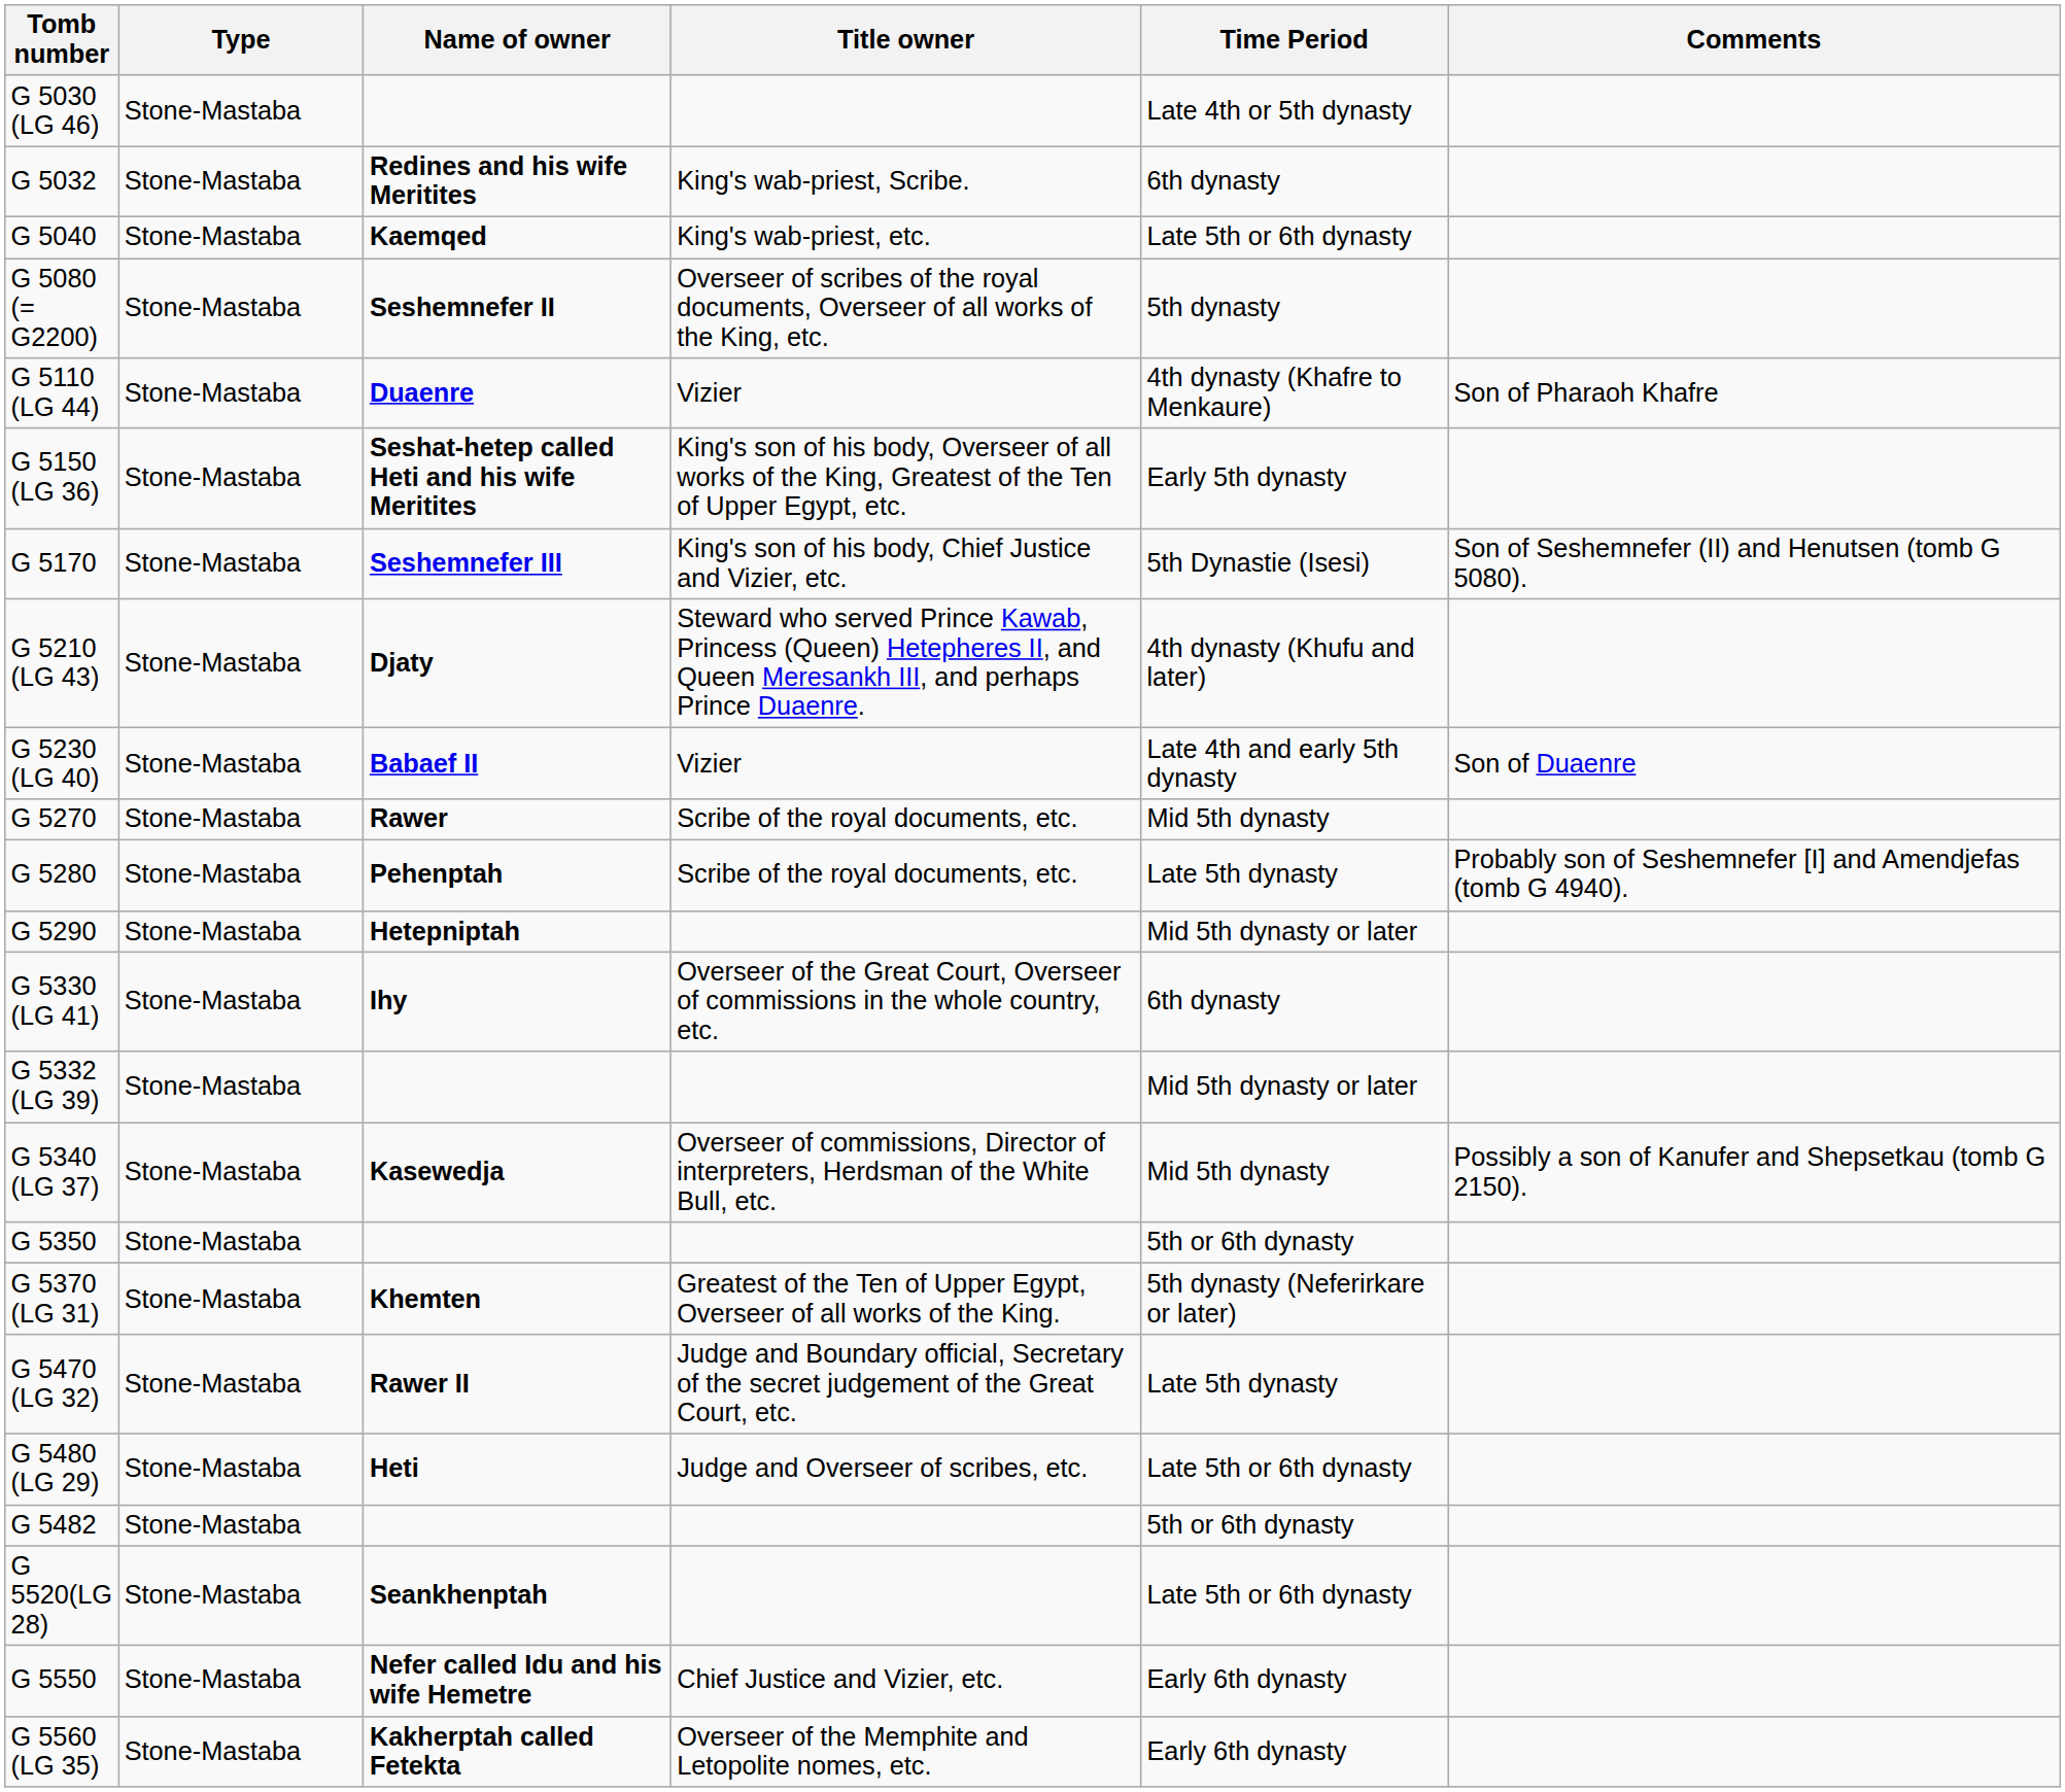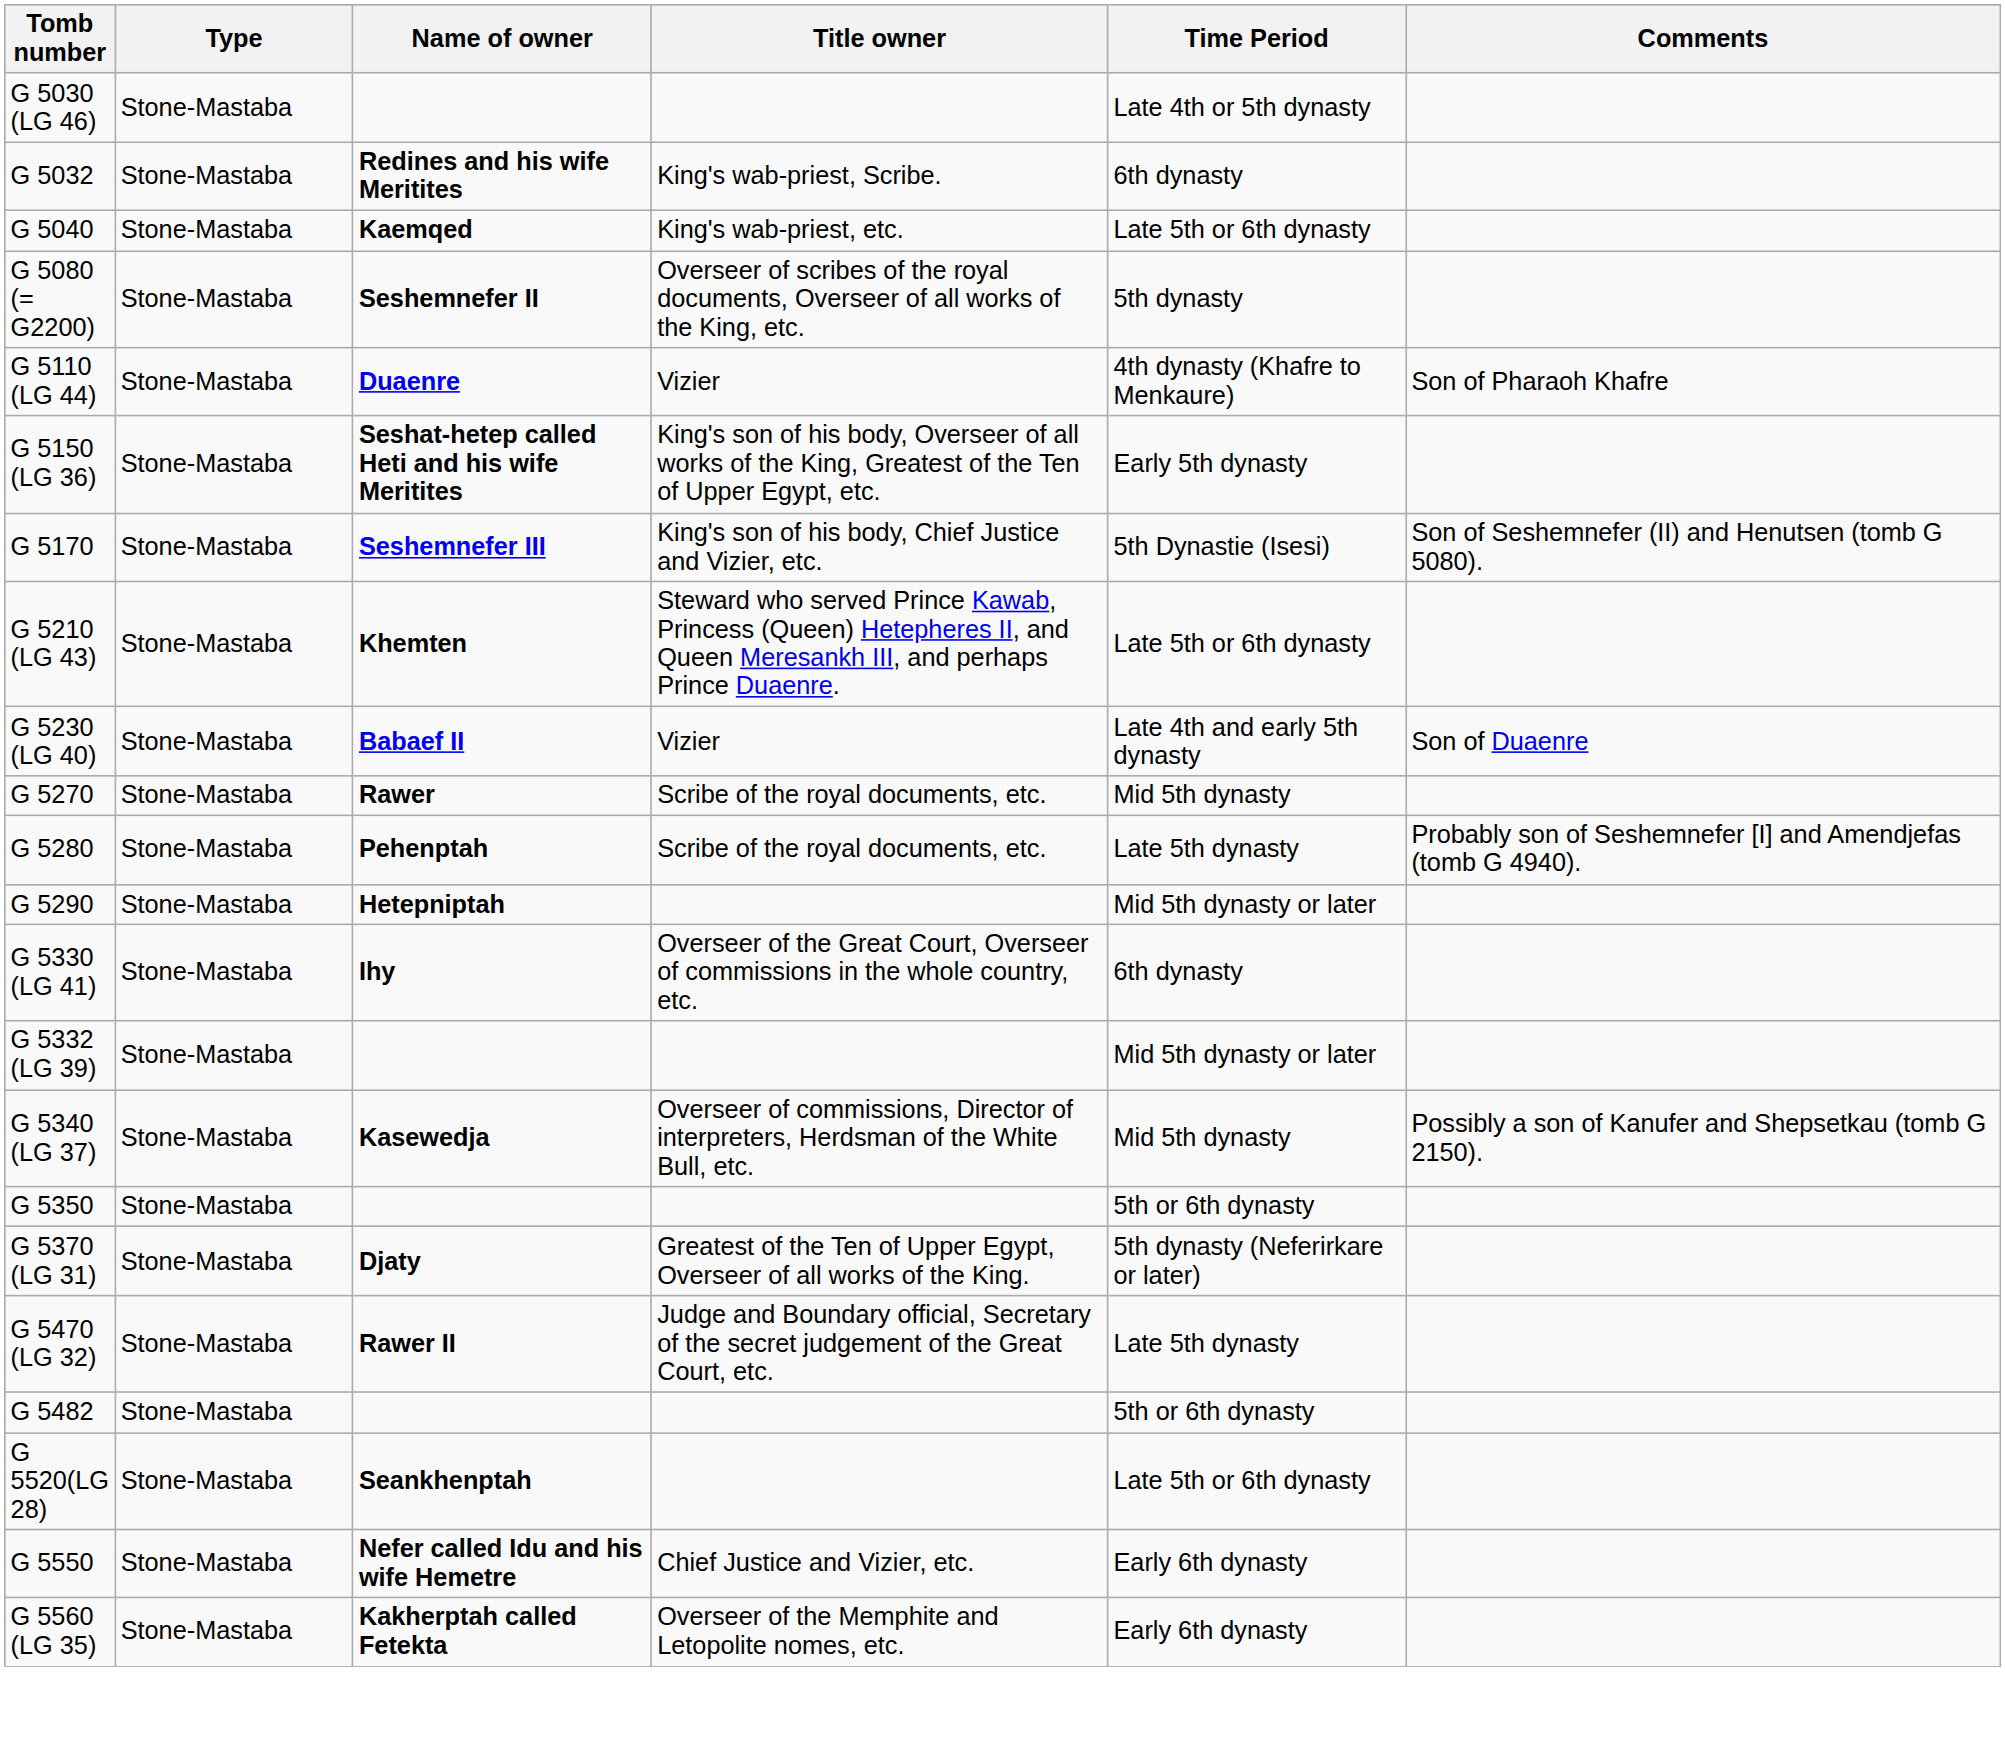G 5210 (LG 43) | Name of owner: Djaty -> Khemten
G 5210 (LG 43) | Time Period: 4th dynasty (Khufu and later) -> Late 5th or 6th dynasty
G 5370 (LG 31) | Name of owner: Khemten -> Djaty
- row: G 5480 (LG 29) | Stone-Mastaba | Heti | Judge and Overseer of scribes, etc. | Late 5th or 6th dynasty
